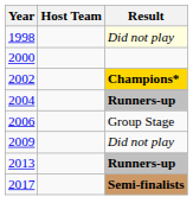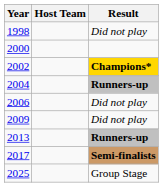1998 | Result: lightyellow background -> no background
2006 | Result: Group Stage -> Did not play
+ row: 2025 | Group Stage
